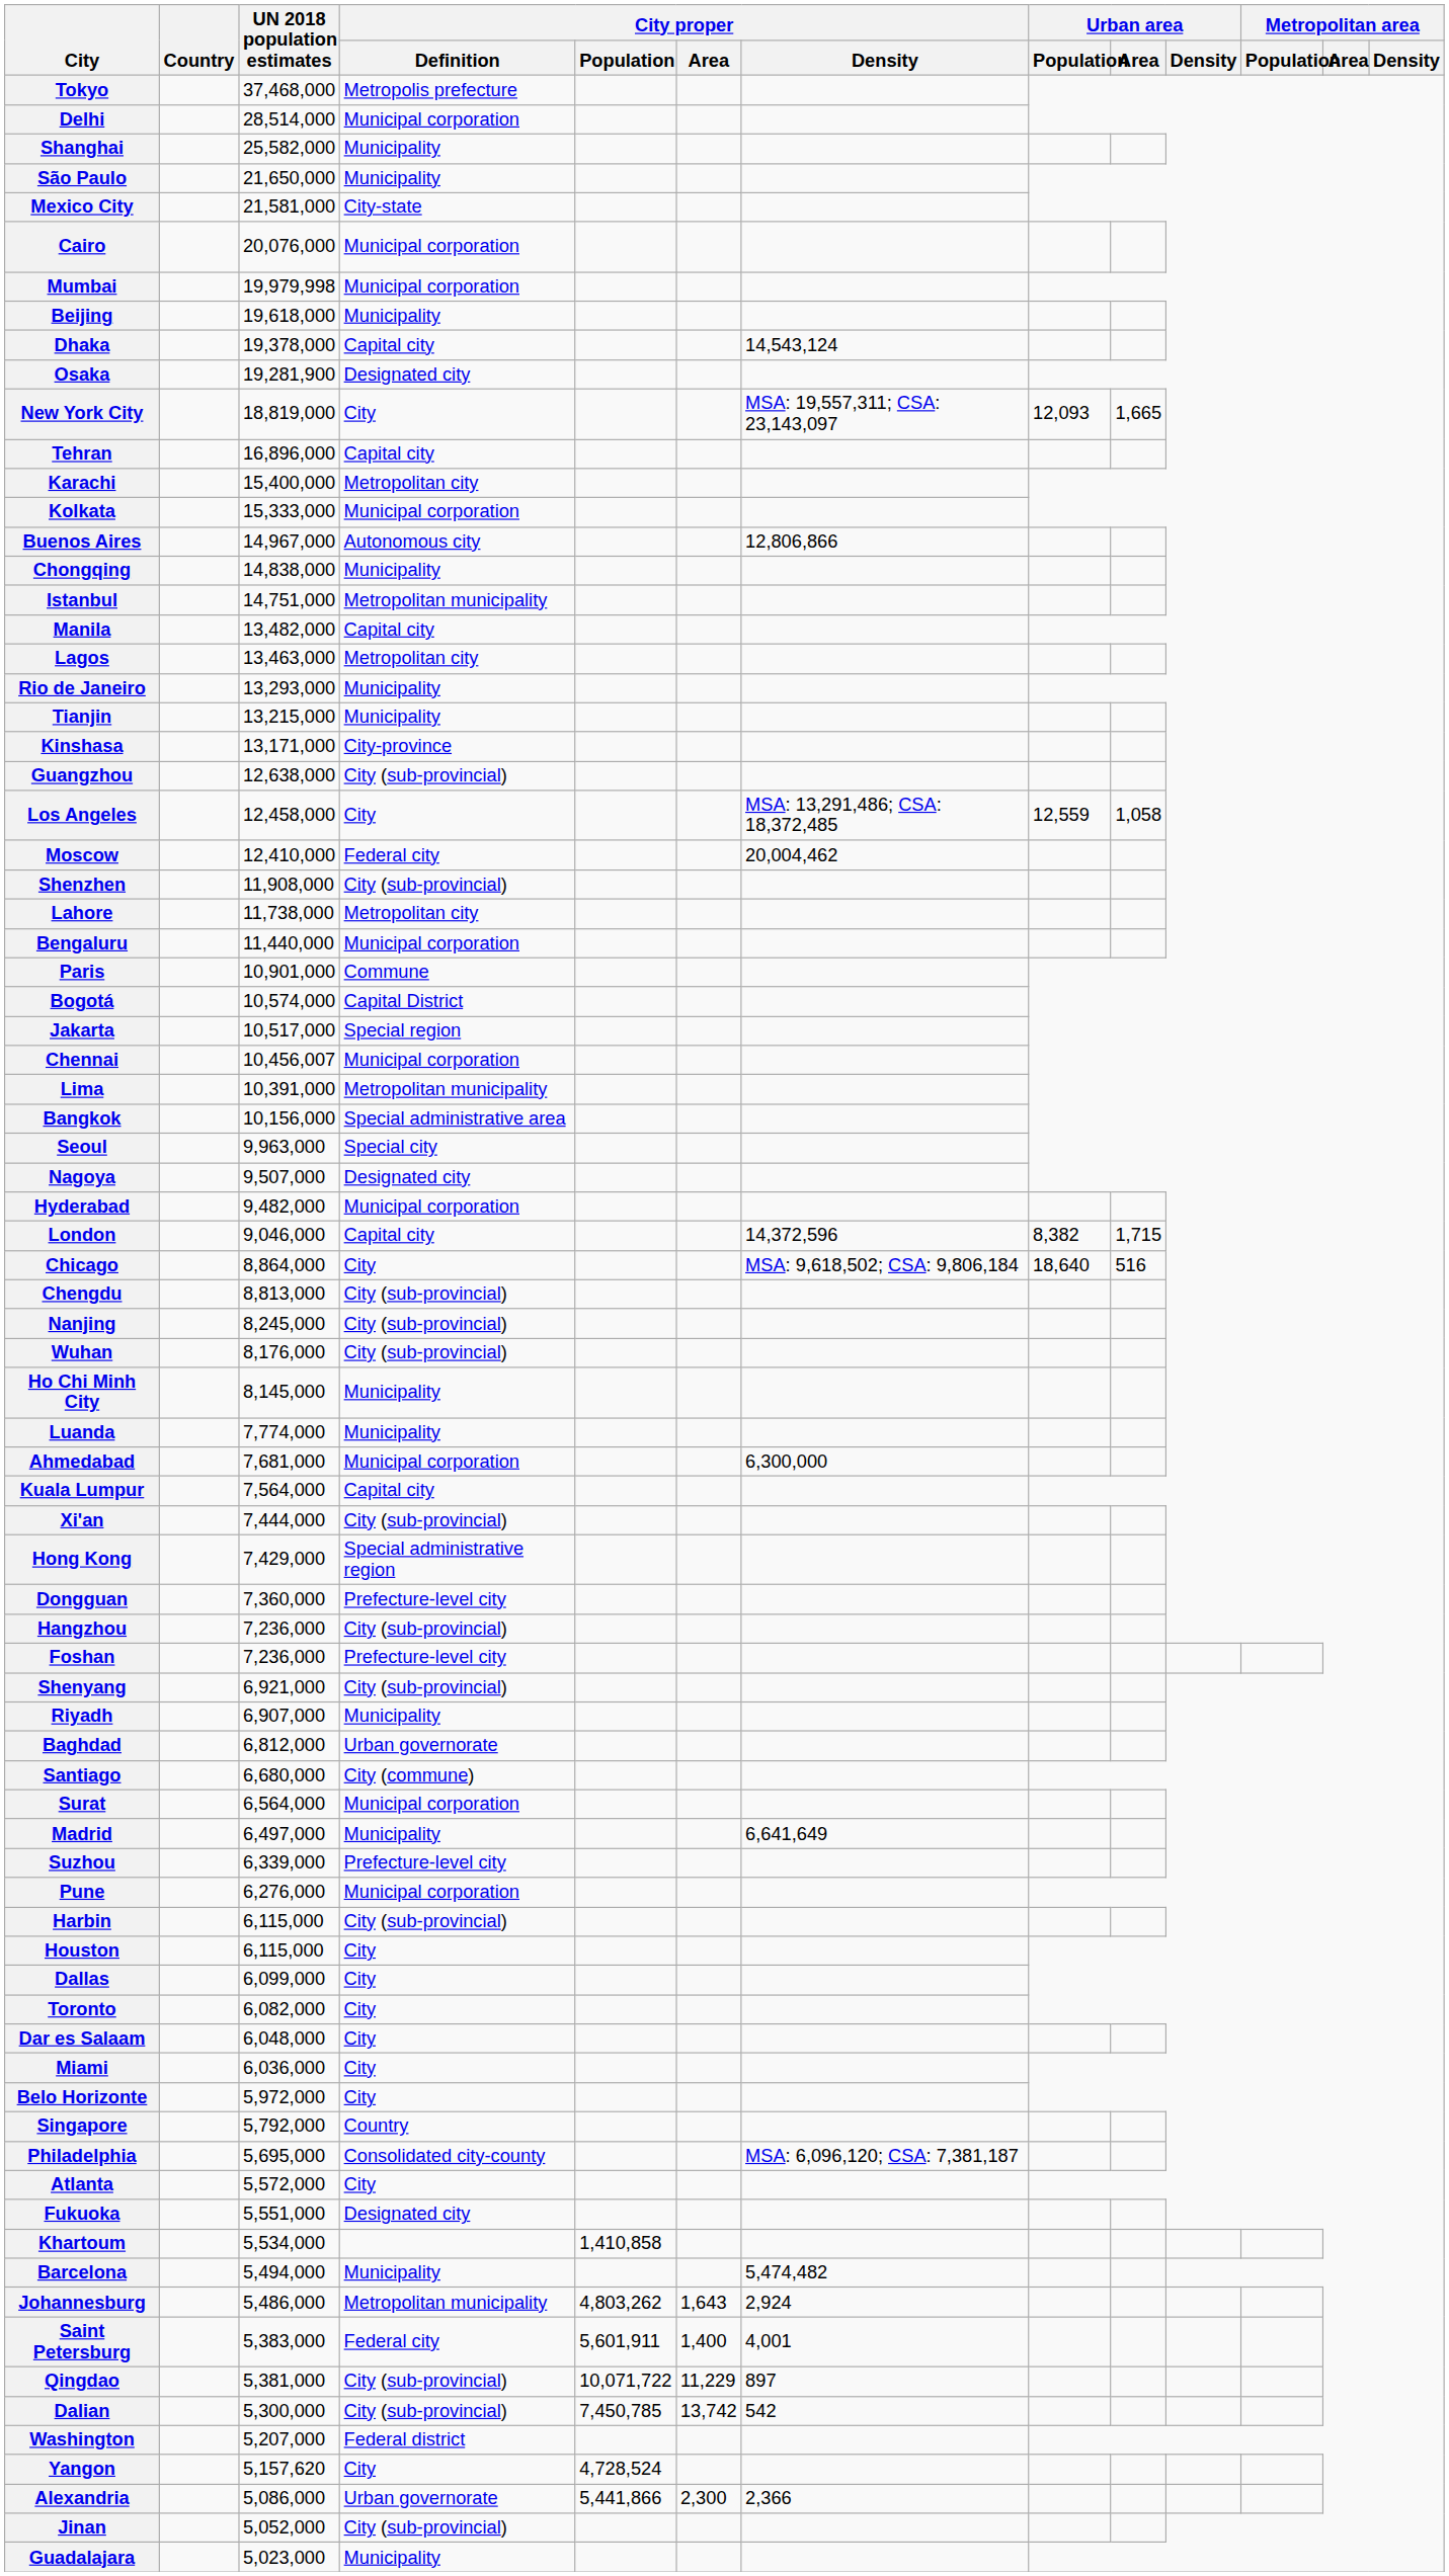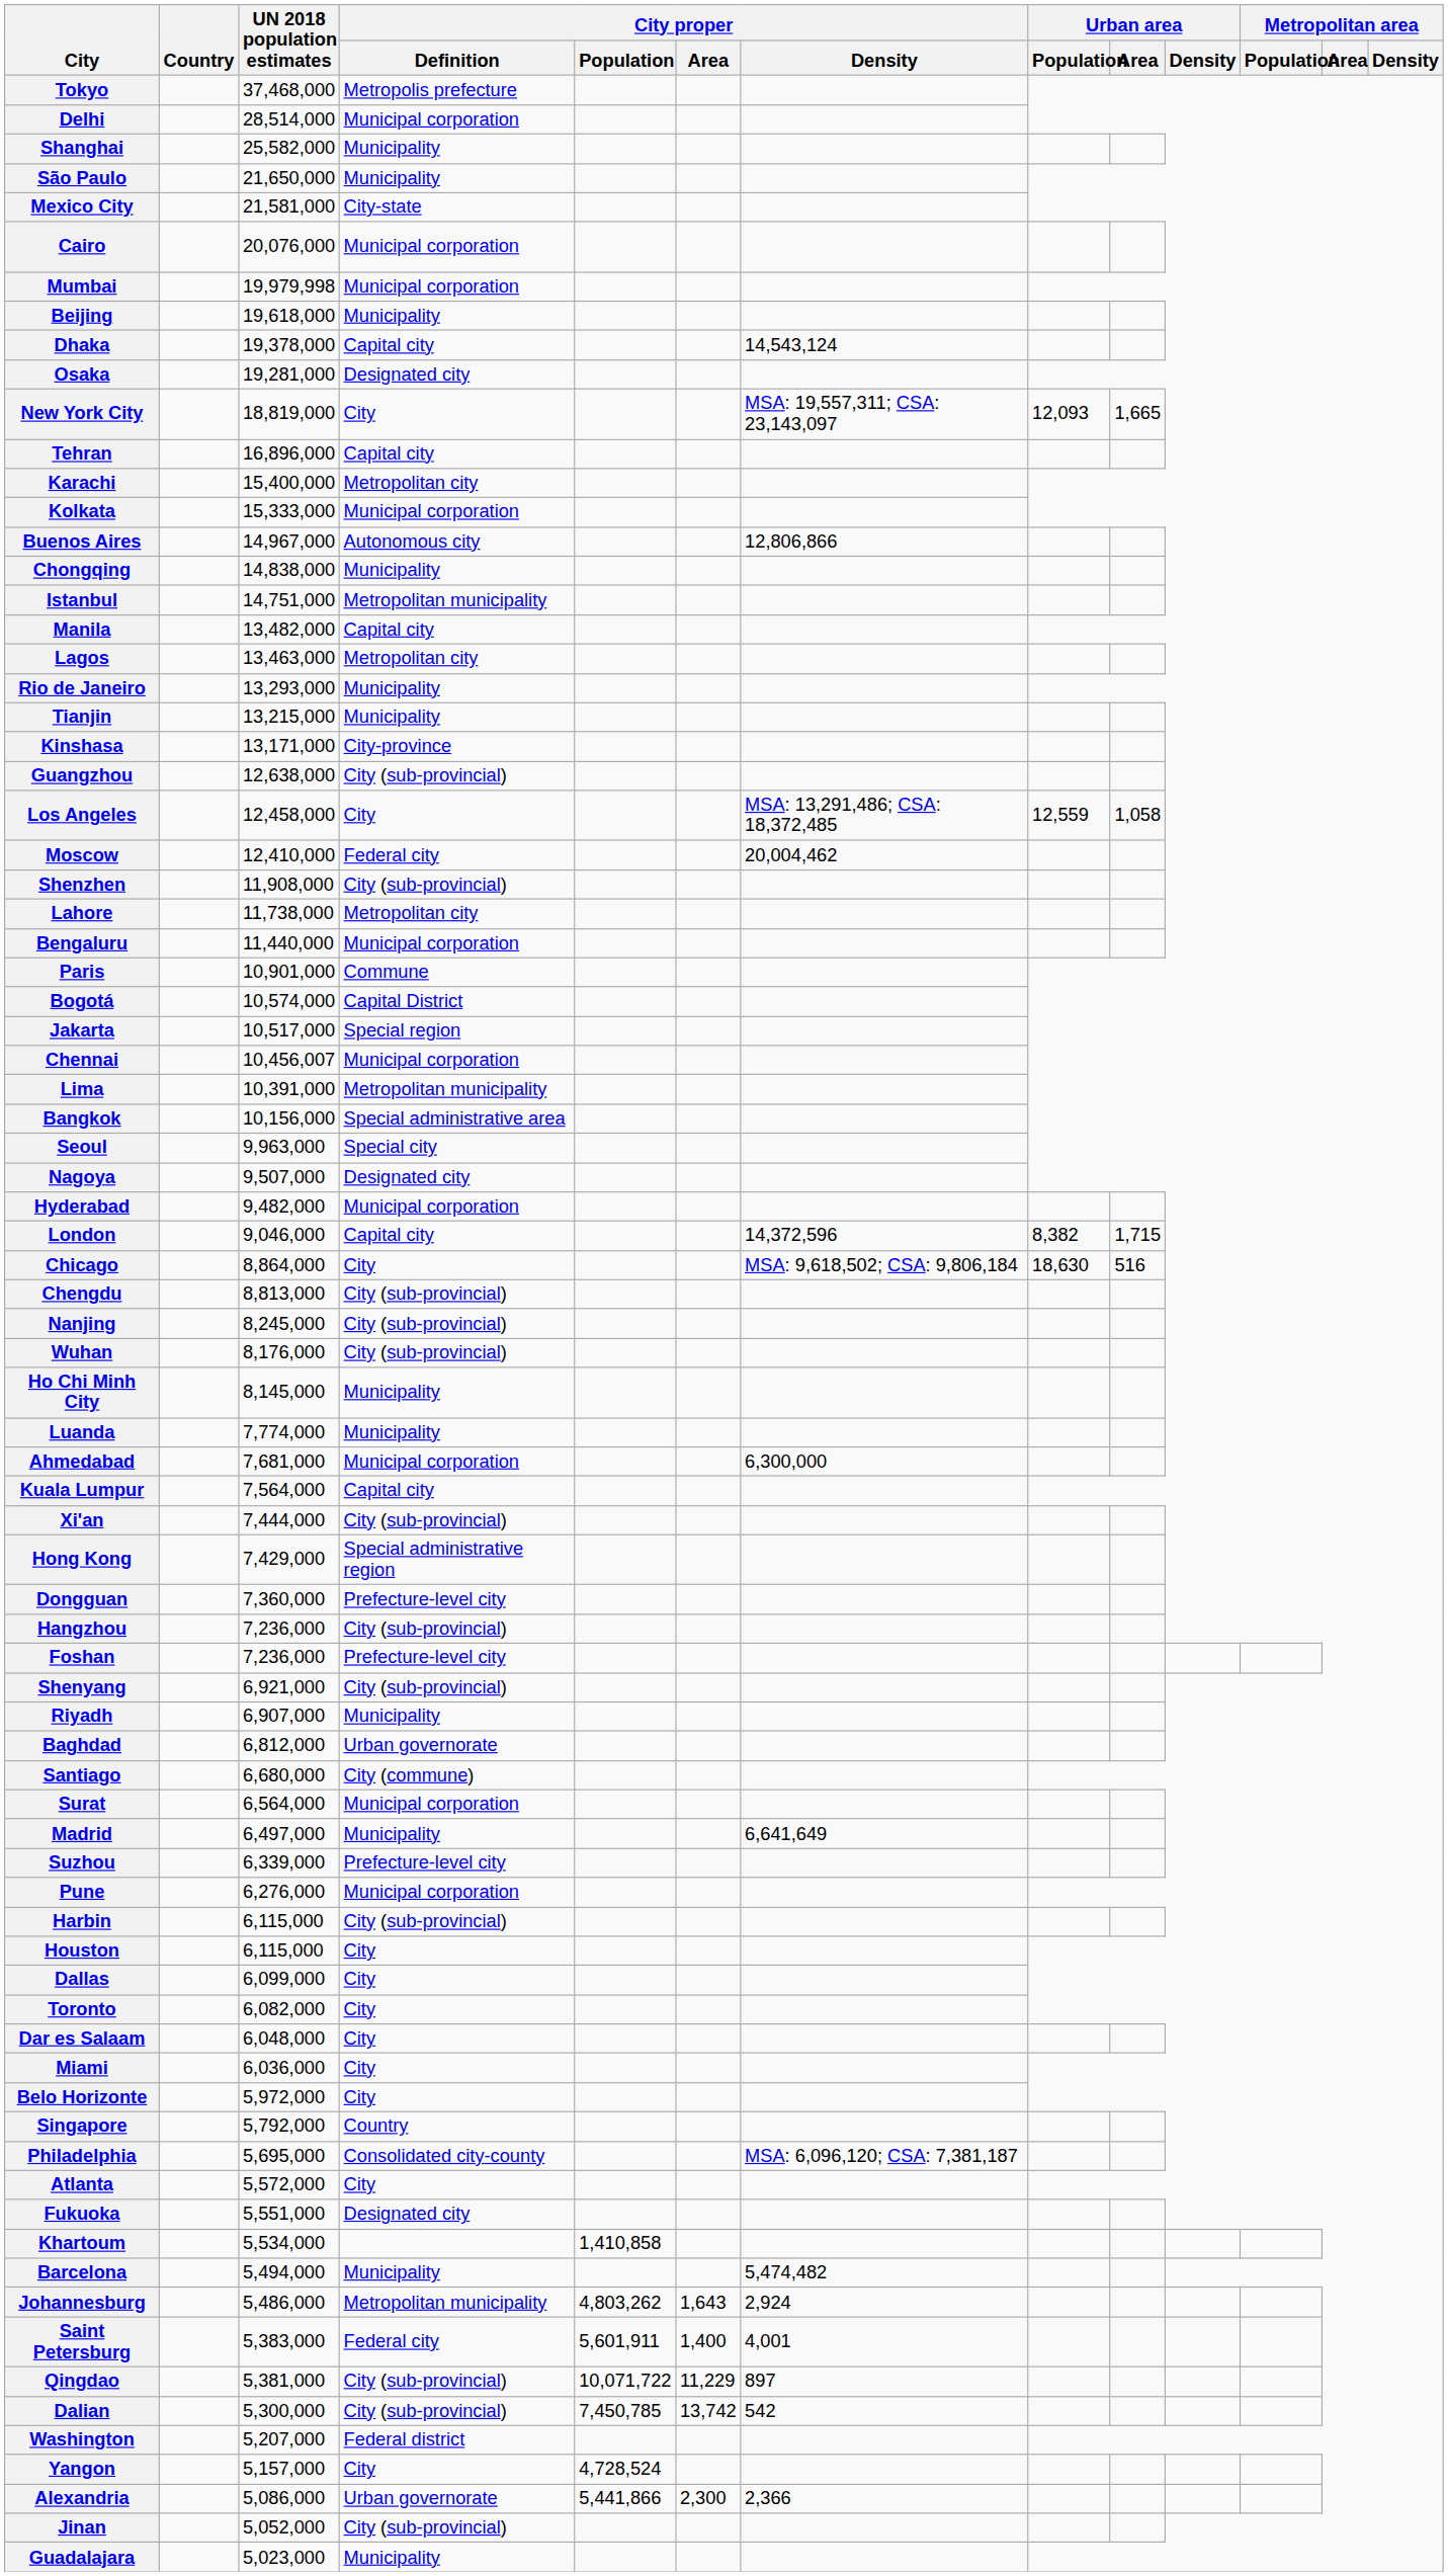Osaka | UN 2018 population estimates: 19,281,900 -> 19,281,000
Chicago | Urban area / Population: 18,640 -> 18,630
Yangon | UN 2018 population estimates: 5,157,620 -> 5,157,000
